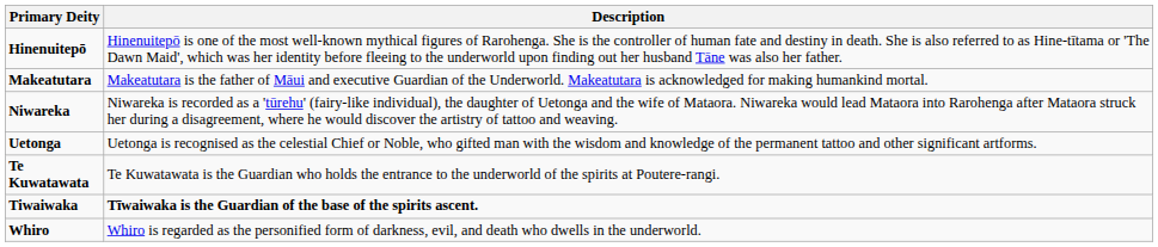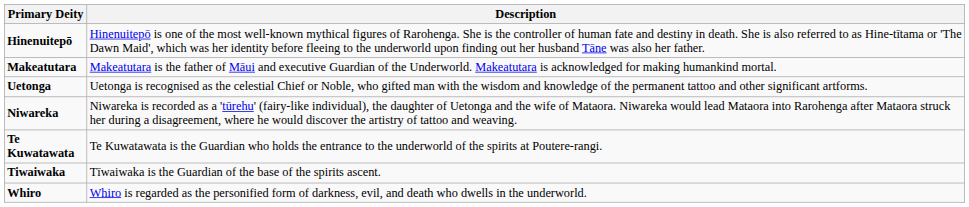rows swapped: Uetonga <-> Niwareka
Tiwaiwaka | Description: bold -> normal
